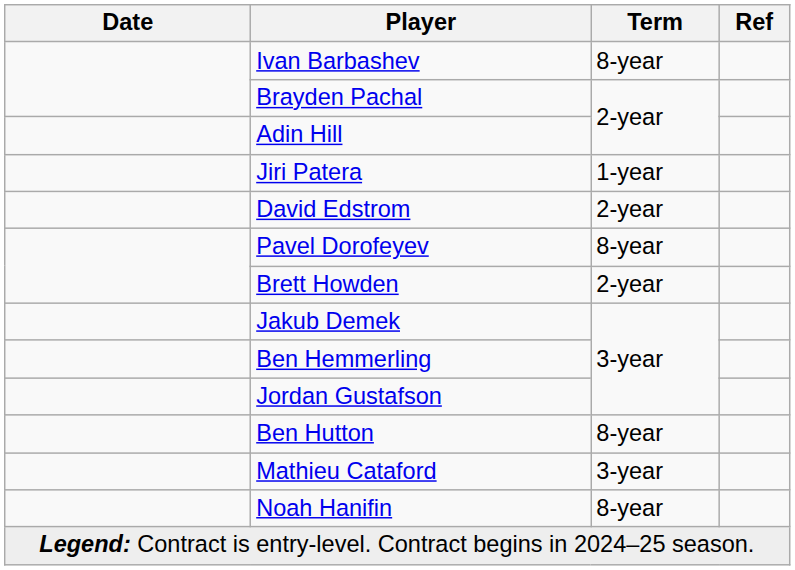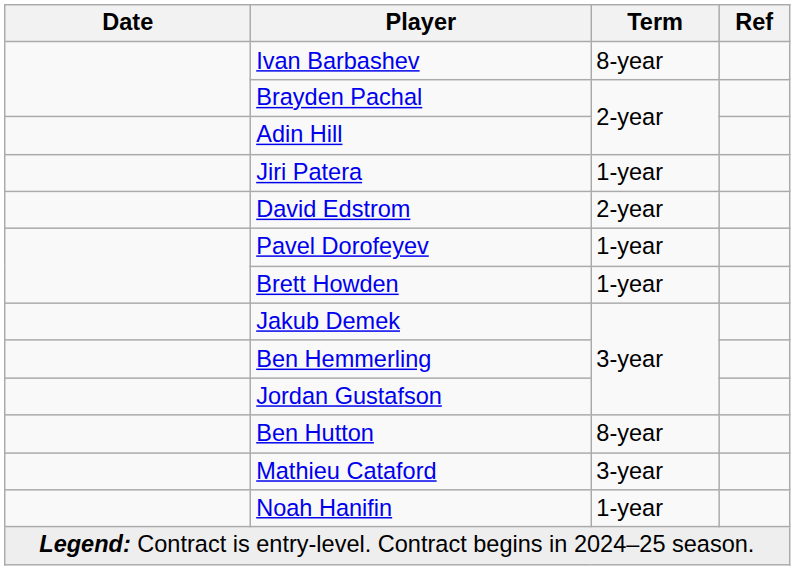Pavel Dorofeyev | Term: 8-year -> 1-year
Brett Howden | Term: 2-year -> 1-year
Noah Hanifin | Term: 8-year -> 1-year
